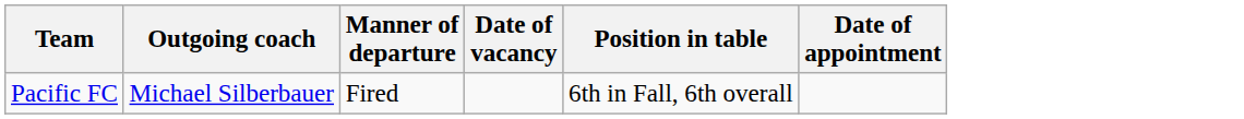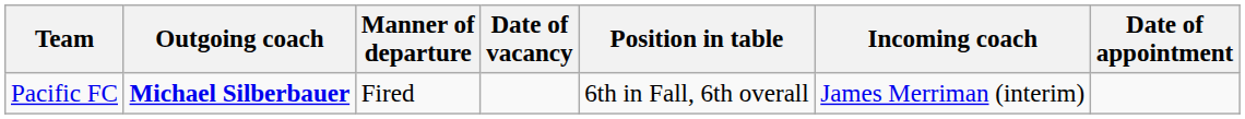+ column: Incoming coach | James Merriman (interim)
Pacific FC | Outgoing coach: normal -> bold
